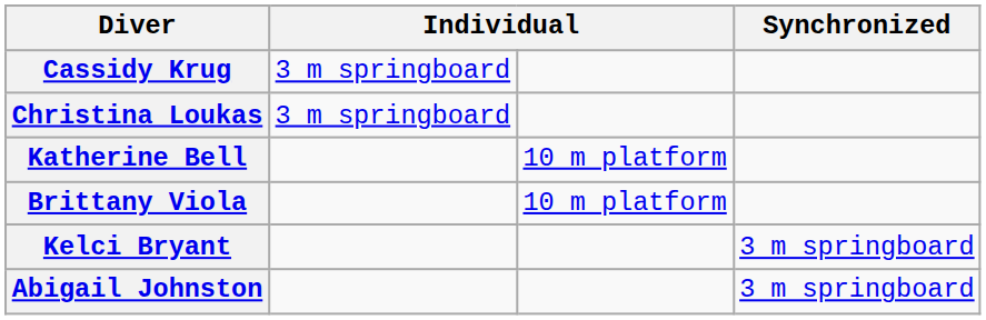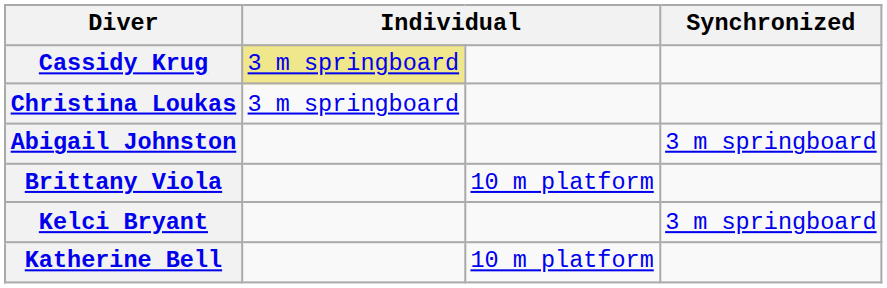Cassidy Krug | column 2: no background -> khaki background
rows swapped: Katherine Bell <-> Abigail Johnston
